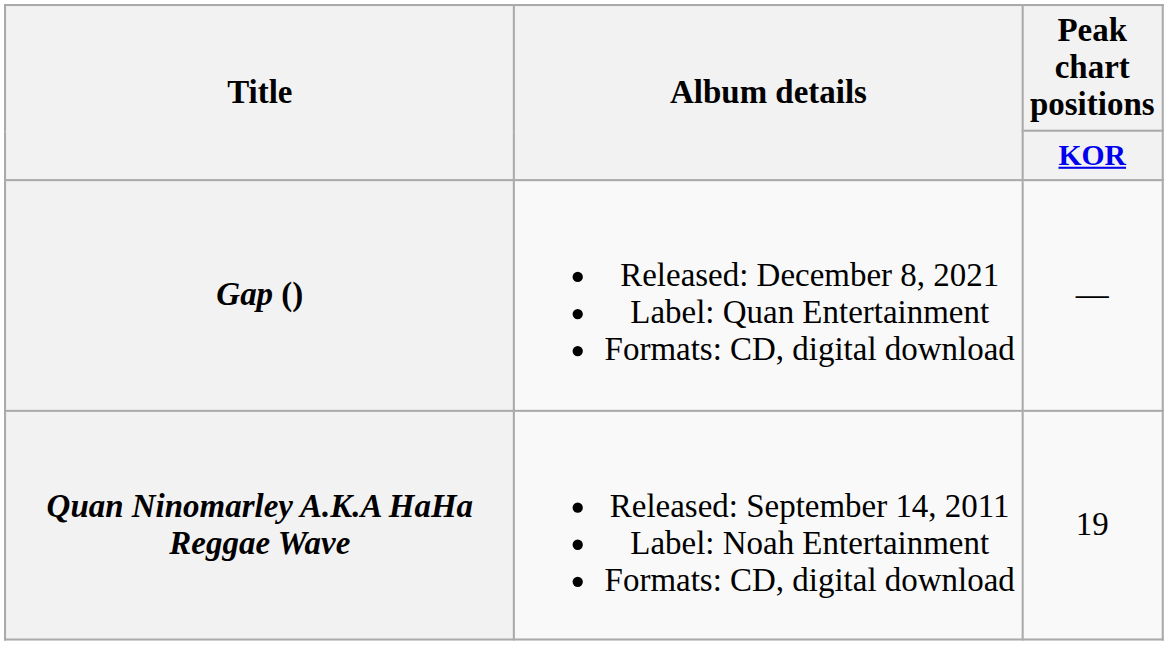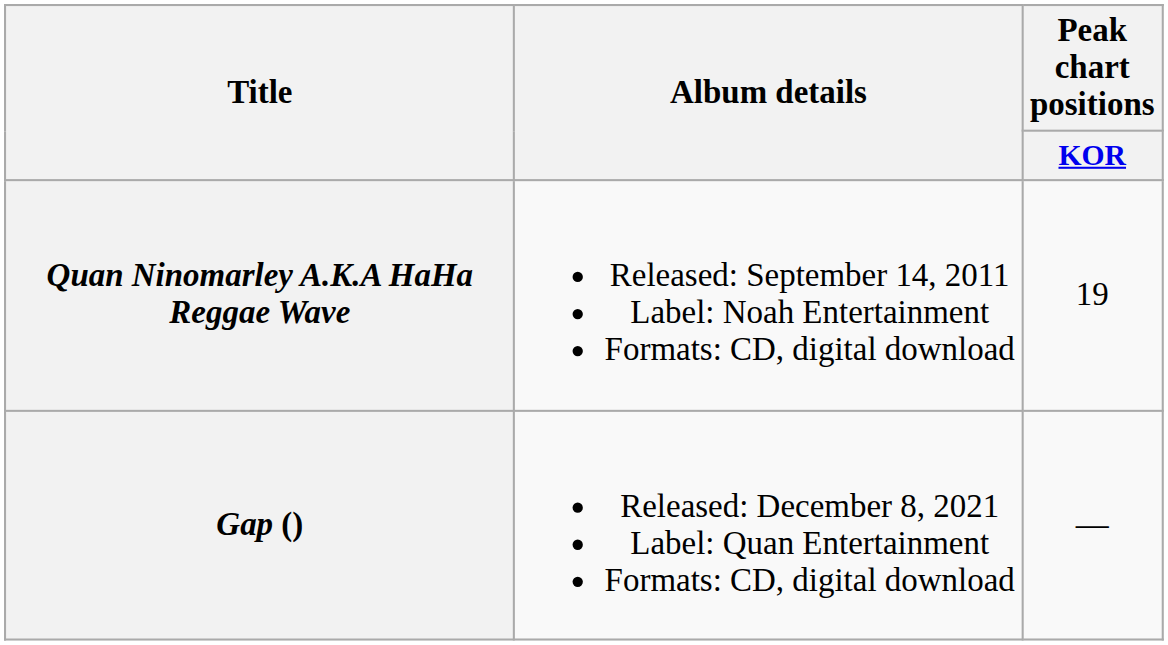rows swapped: Quan Ninomarley A.K.A HaHa Reggae Wave <-> Gap ()
